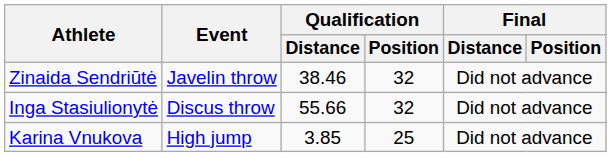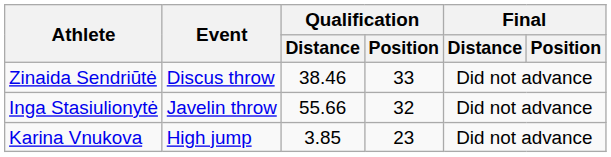Zinaida Sendriūtė | Event: Javelin throw -> Discus throw
Zinaida Sendriūtė | Qualification / Position: 32 -> 33
Inga Stasiulionytė | Event: Discus throw -> Javelin throw
Karina Vnukova | Qualification / Position: 25 -> 23
